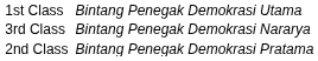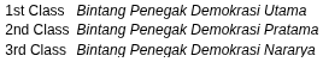rows swapped: 2nd Class <-> 3rd Class
